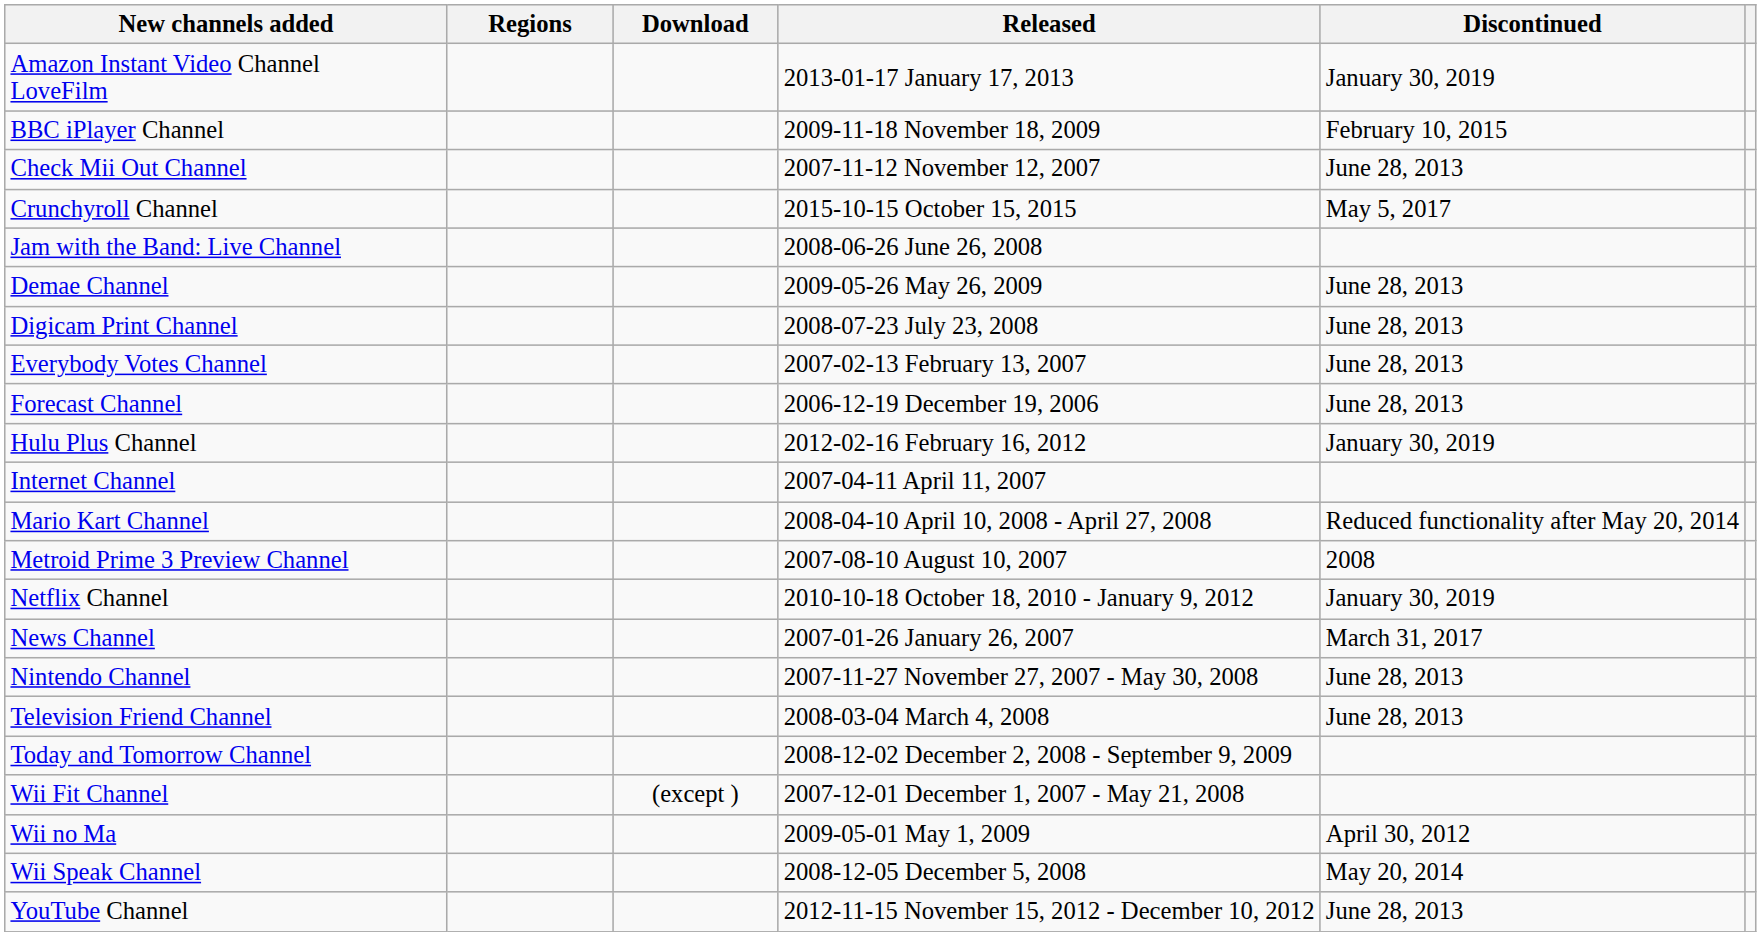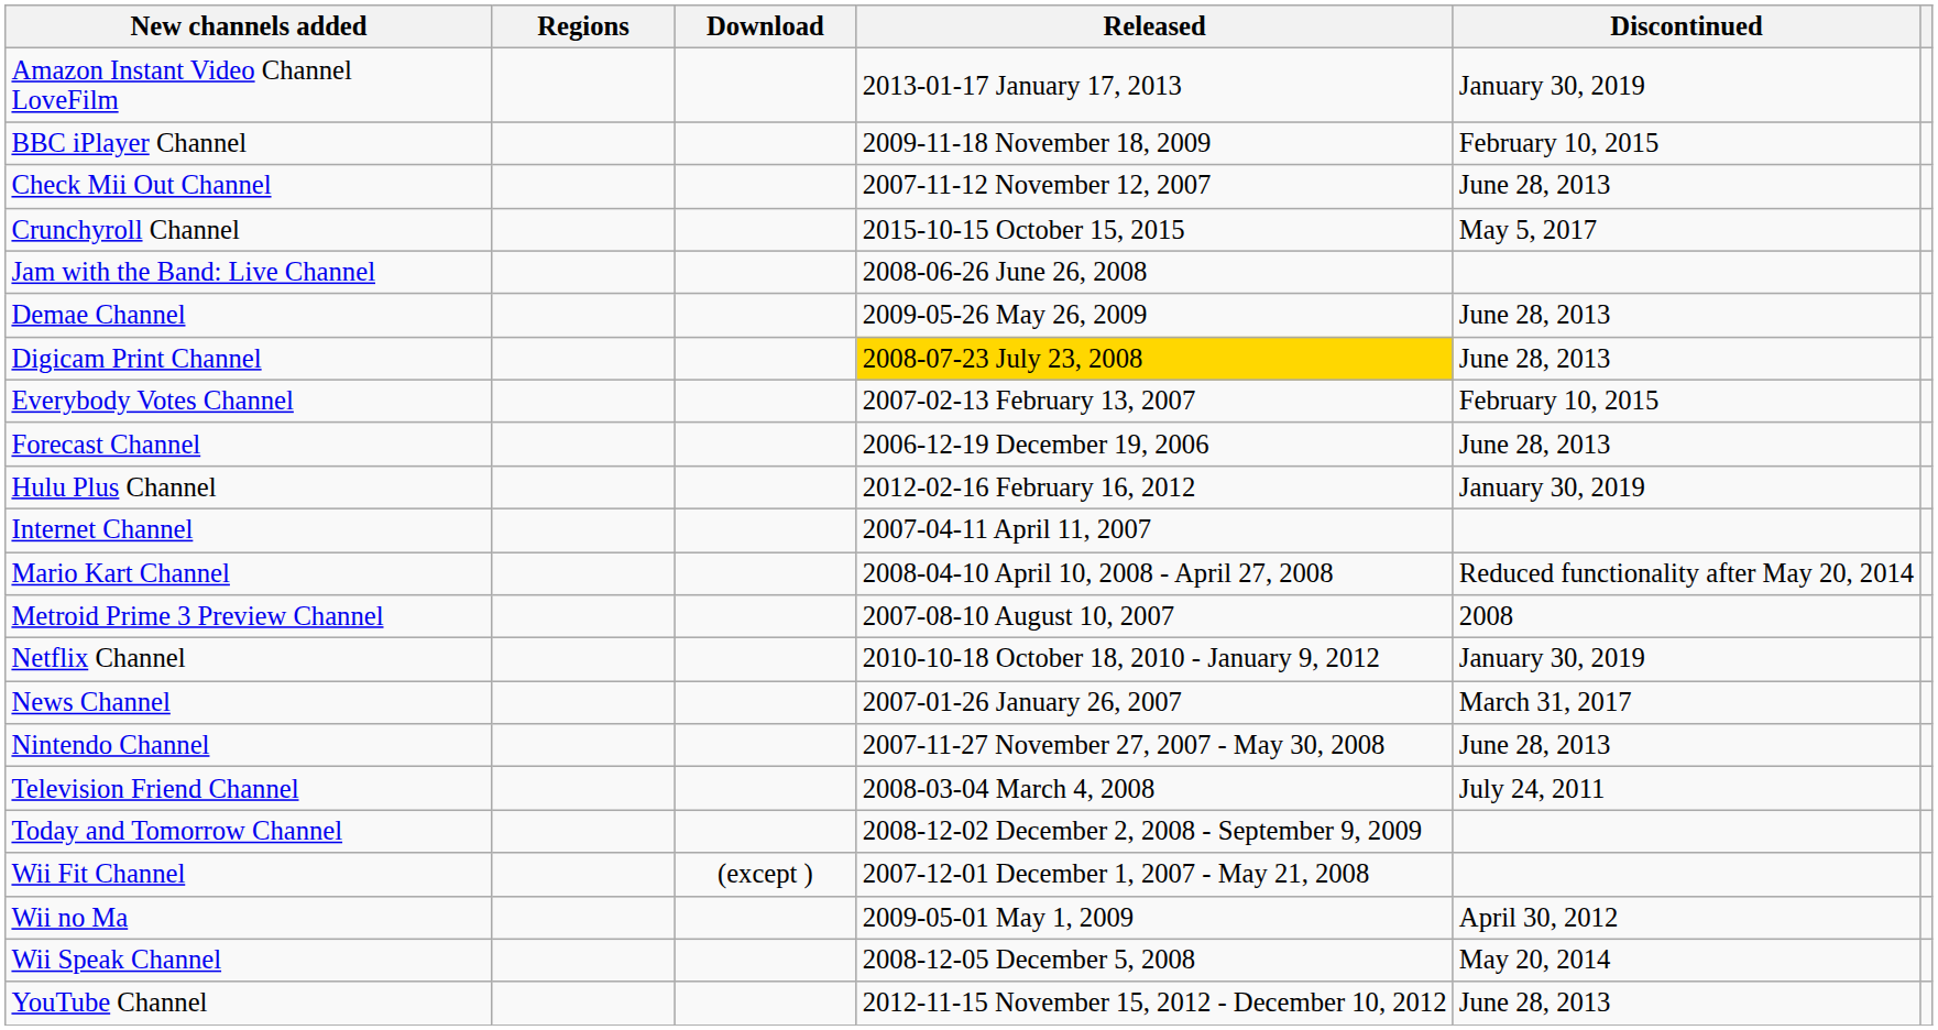Digicam Print Channel | Released: no background -> gold background
Everybody Votes Channel | Discontinued: June 28, 2013 -> February 10, 2015
Television Friend Channel | Discontinued: June 28, 2013 -> July 24, 2011
